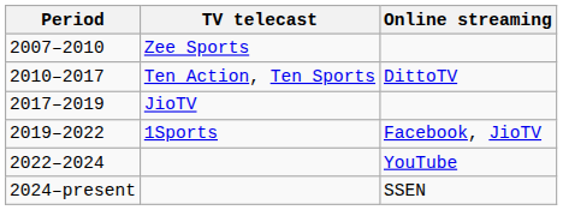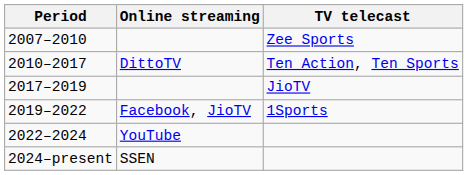columns swapped: TV telecast <-> Online streaming
